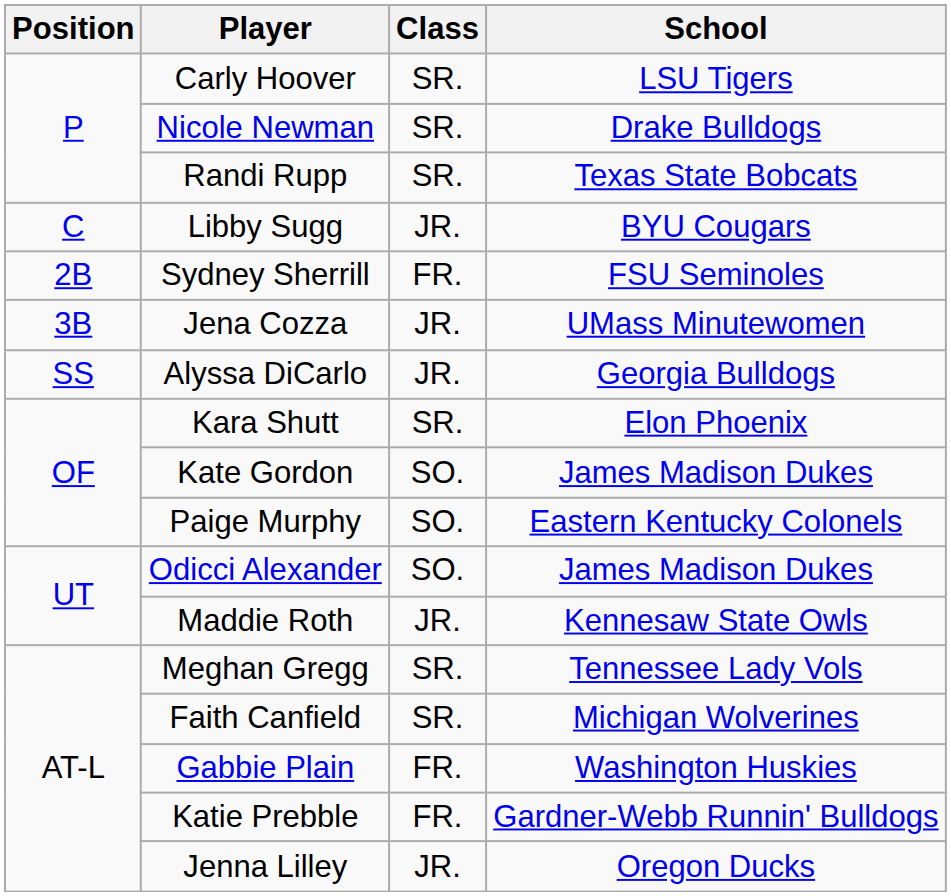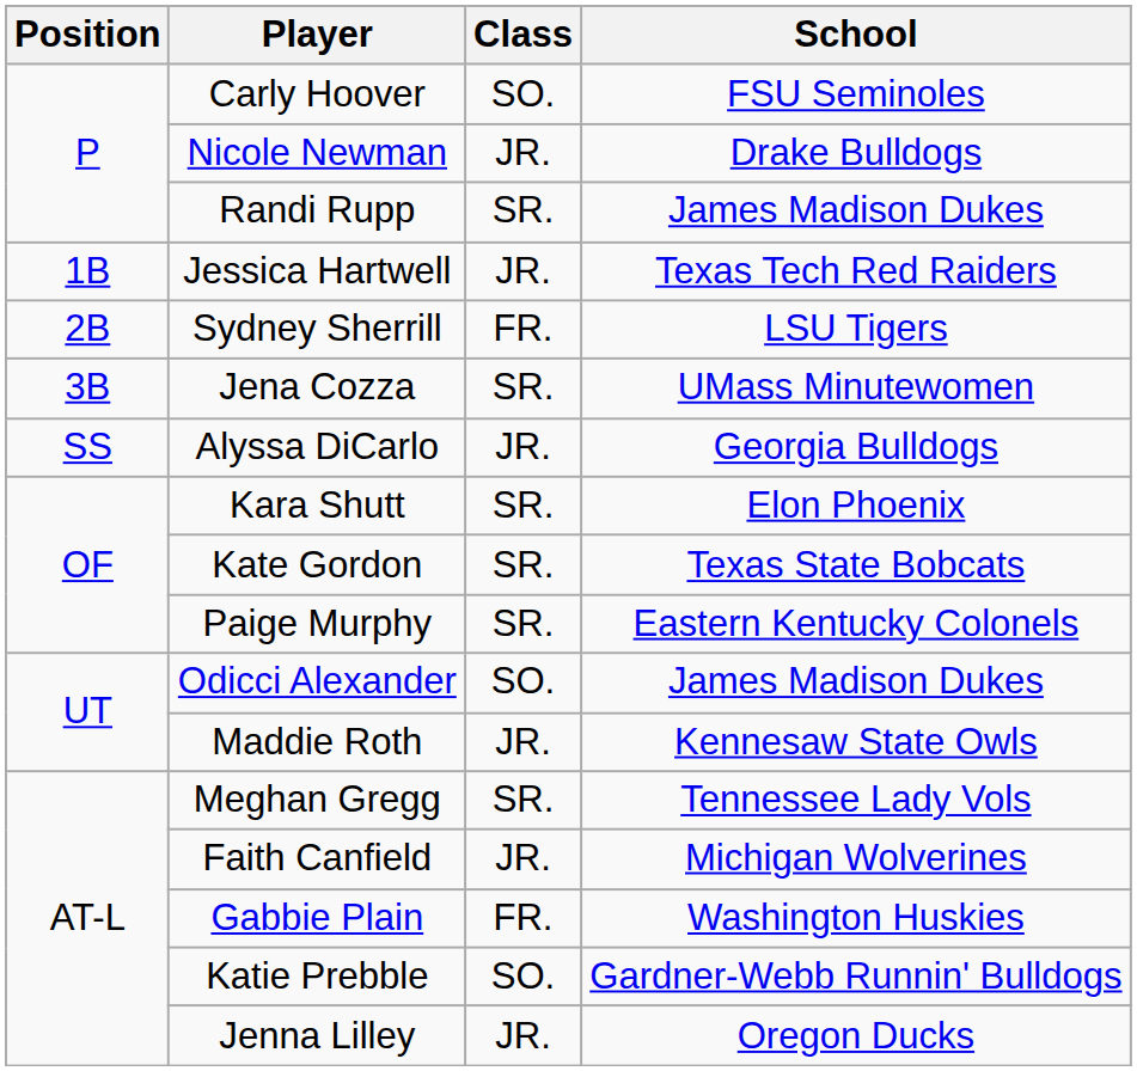Carly Hoover | Class: SR. -> SO.
Carly Hoover | School: LSU Tigers -> FSU Seminoles
Nicole Newman | Class: SR. -> JR.
Randi Rupp | School: Texas State Bobcats -> James Madison Dukes
- row: C | Libby Sugg | JR. | BYU Cougars
+ row: 1B | Jessica Hartwell | JR. | Texas Tech Red Raiders
Sydney Sherrill | School: FSU Seminoles -> LSU Tigers
Jena Cozza | Class: JR. -> SR.
Kate Gordon | Class: SO. -> SR.
Kate Gordon | School: James Madison Dukes -> Texas State Bobcats
Paige Murphy | Class: SO. -> SR.
Faith Canfield | Class: SR. -> JR.
Katie Prebble | Class: FR. -> SO.
